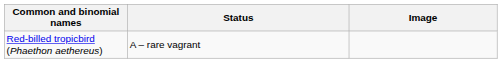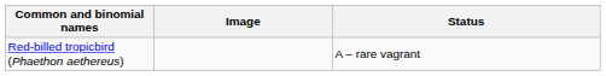columns swapped: Image <-> Status
